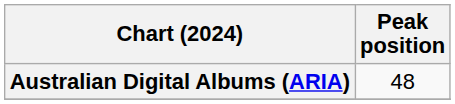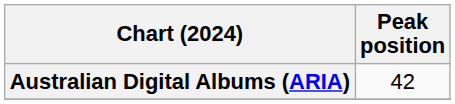Australian Digital Albums (ARIA) | Peak position: 48 -> 42
